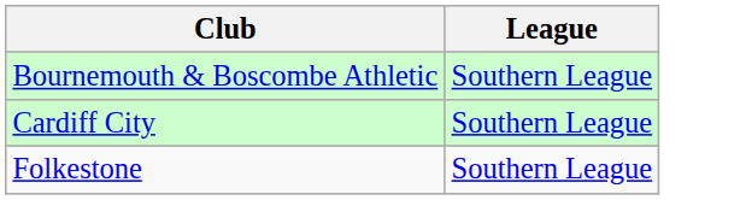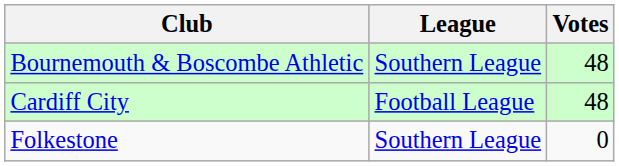+ column: Votes | 48 | 48 | 0
Cardiff City | League: Southern League -> Football League
